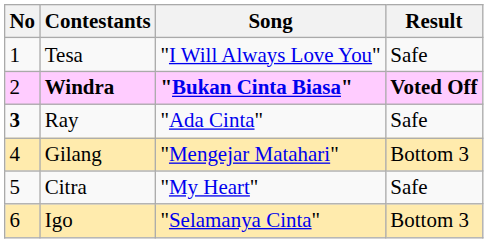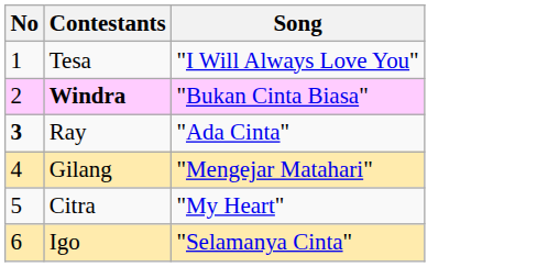- column: Result | Safe | Voted Off | Safe | Bottom 3 | Safe | Bottom 3
Windra | Song: bold -> normal
